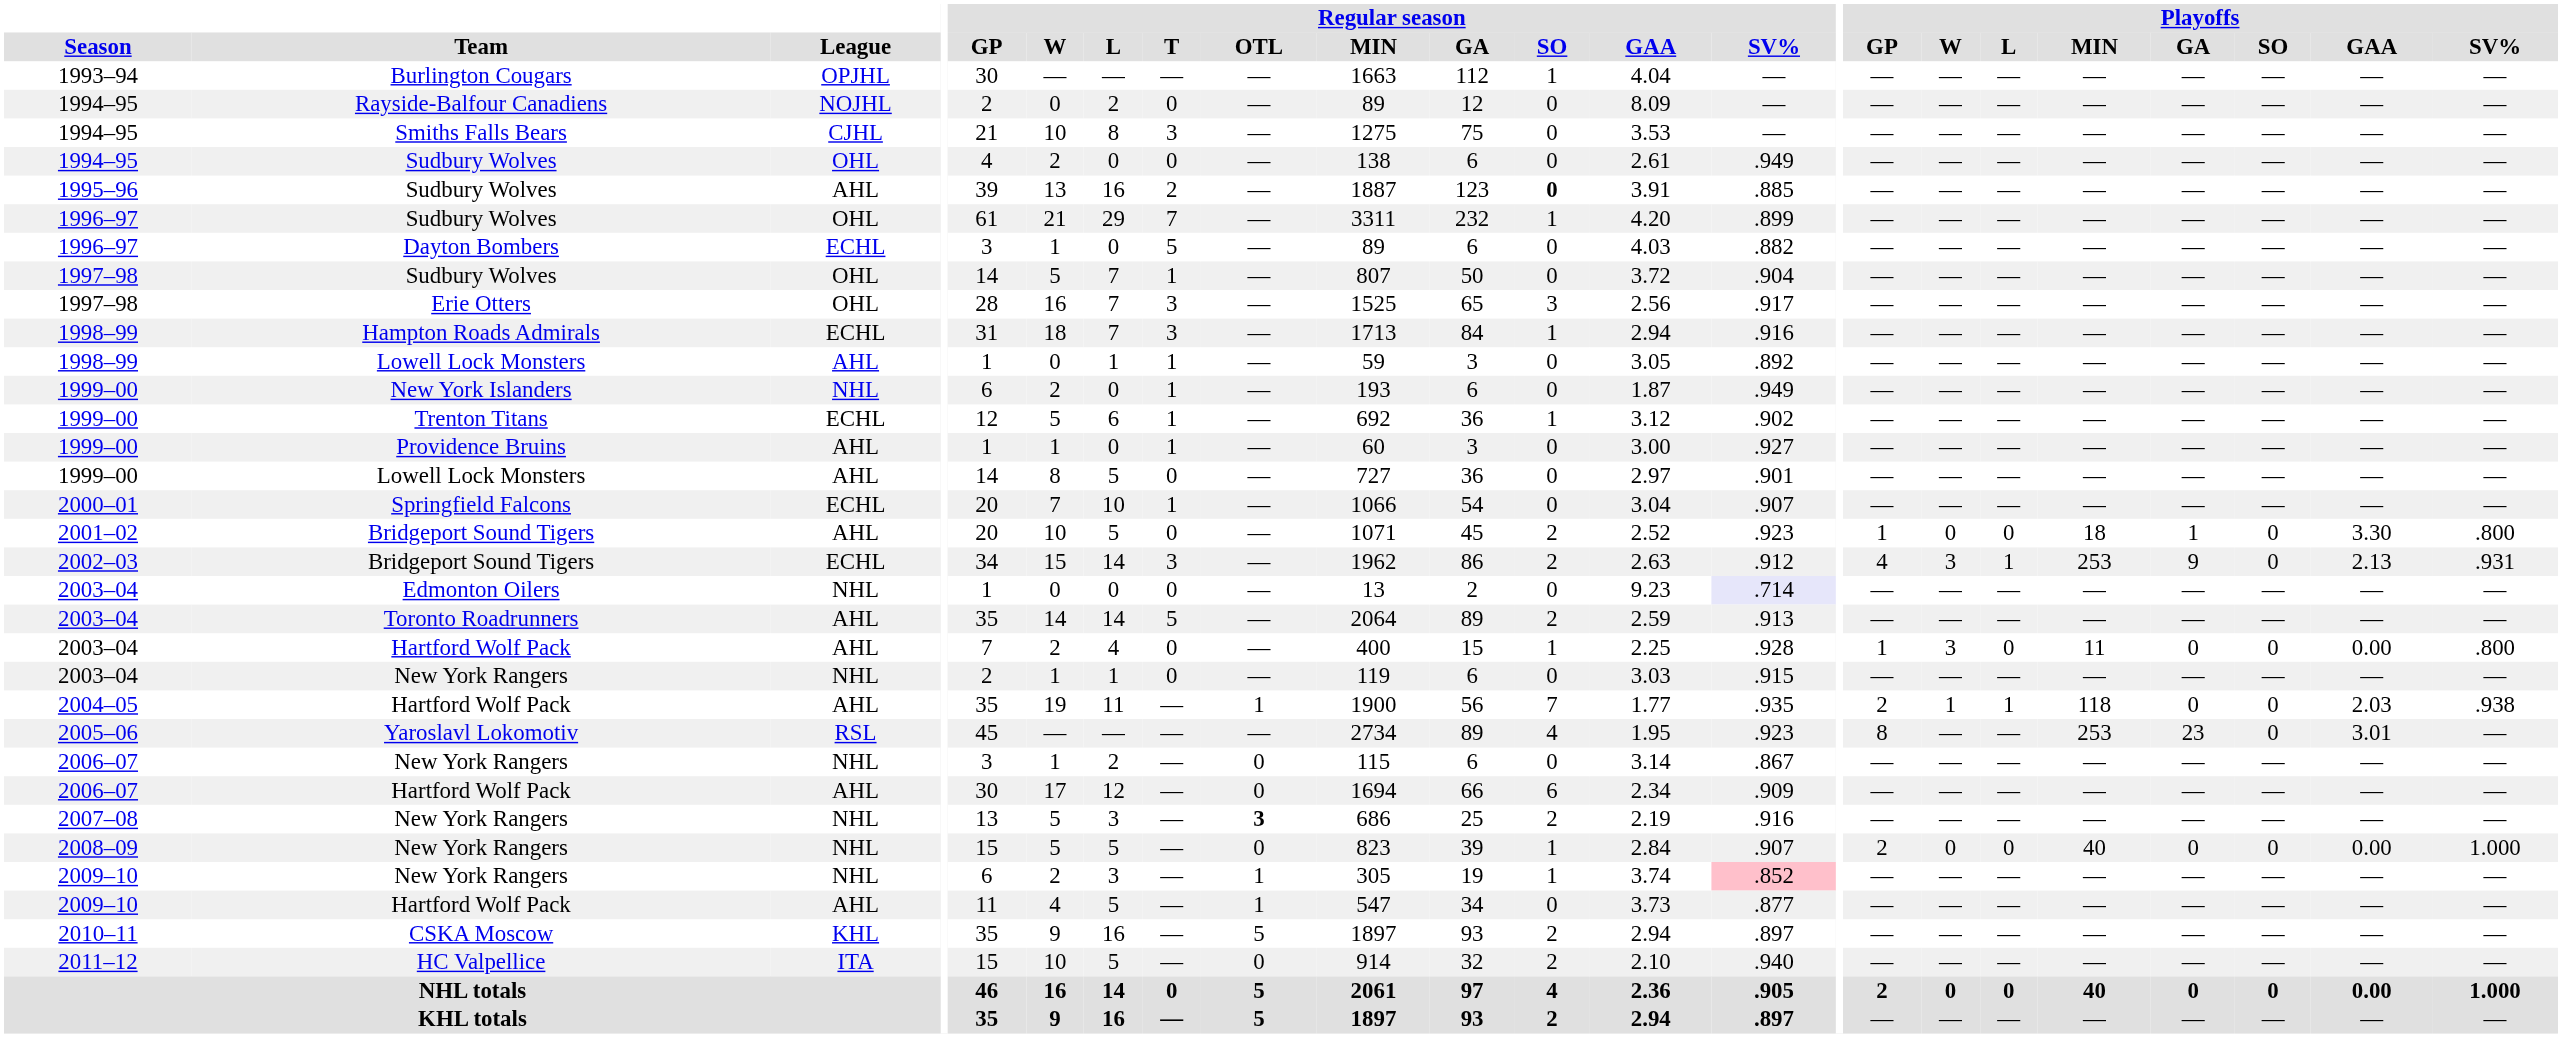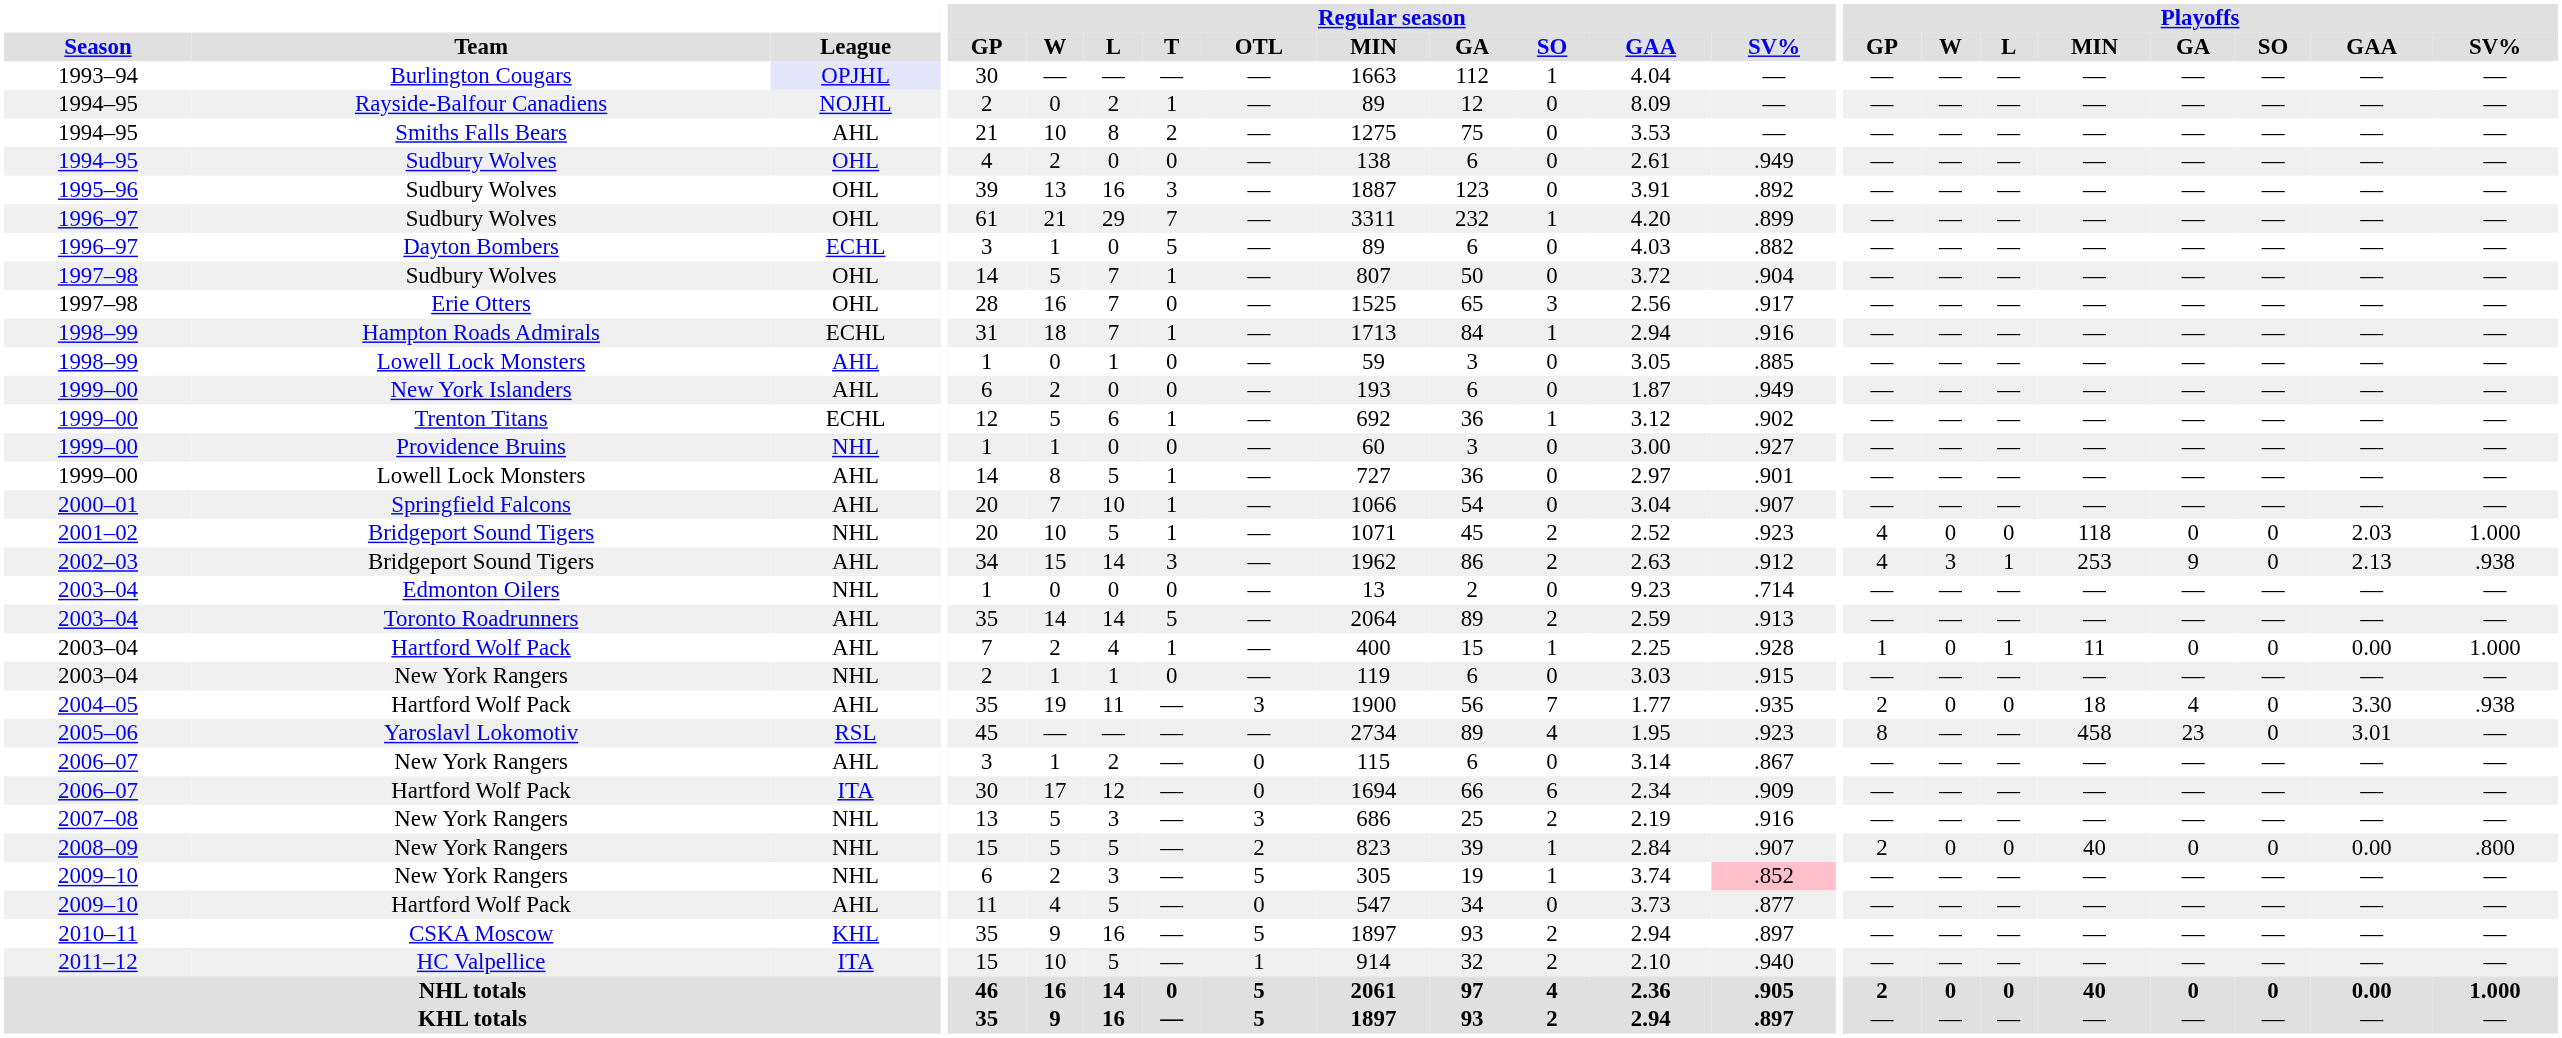Burlington Cougars | League: no background -> lavender background
Rayside-Balfour Canadiens | Regular season / T: 0 -> 1
Smiths Falls Bears | League: CJHL -> AHL
Smiths Falls Bears | Regular season / T: 3 -> 2
1995–96 / Sudbury Wolves | League: AHL -> OHL
1995–96 / Sudbury Wolves | Regular season / T: 2 -> 3
1995–96 / Sudbury Wolves | Regular season / SO: bold -> normal
1995–96 / Sudbury Wolves | Regular season / SV%: .885 -> .892
Erie Otters | Regular season / T: 3 -> 0
Hampton Roads Admirals | Regular season / T: 3 -> 1
1998–99 / Lowell Lock Monsters | Regular season / T: 1 -> 0
1998–99 / Lowell Lock Monsters | Regular season / SV%: .892 -> .885
New York Islanders | League: NHL -> AHL
New York Islanders | Regular season / T: 1 -> 0
Providence Bruins | League: AHL -> NHL
Providence Bruins | Regular season / T: 1 -> 0
1999–00 / Lowell Lock Monsters | Regular season / T: 0 -> 1
Springfield Falcons | League: ECHL -> AHL
2001–02 / Bridgeport Sound Tigers | League: AHL -> NHL
2001–02 / Bridgeport Sound Tigers | Regular season / T: 0 -> 1
2001–02 / Bridgeport Sound Tigers | Playoffs / GP: 1 -> 4
2001–02 / Bridgeport Sound Tigers | Playoffs / MIN: 18 -> 118
2001–02 / Bridgeport Sound Tigers | Playoffs / GA: 1 -> 0
2001–02 / Bridgeport Sound Tigers | Playoffs / GAA: 3.30 -> 2.03
2001–02 / Bridgeport Sound Tigers | Playoffs / SV%: .800 -> 1.000
2002–03 / Bridgeport Sound Tigers | League: ECHL -> AHL
2002–03 / Bridgeport Sound Tigers | Playoffs / SV%: .931 -> .938
Edmonton Oilers | Regular season / SV%: lavender background -> no background
2003–04 / Hartford Wolf Pack | Regular season / T: 0 -> 1
2003–04 / Hartford Wolf Pack | Playoffs / W: 3 -> 0
2003–04 / Hartford Wolf Pack | Playoffs / L: 0 -> 1
2003–04 / Hartford Wolf Pack | Playoffs / SV%: .800 -> 1.000
2004–05 / Hartford Wolf Pack | Regular season / OTL: 1 -> 3
2004–05 / Hartford Wolf Pack | Playoffs / W: 1 -> 0
2004–05 / Hartford Wolf Pack | Playoffs / L: 1 -> 0
2004–05 / Hartford Wolf Pack | Playoffs / MIN: 118 -> 18
2004–05 / Hartford Wolf Pack | Playoffs / GA: 0 -> 4
2004–05 / Hartford Wolf Pack | Playoffs / GAA: 2.03 -> 3.30
Yaroslavl Lokomotiv | Playoffs / MIN: 253 -> 458
2006–07 / New York Rangers | League: NHL -> AHL
2006–07 / Hartford Wolf Pack | League: AHL -> ITA
2007–08 / New York Rangers | Regular season / OTL: bold -> normal
2008–09 / New York Rangers | Regular season / OTL: 0 -> 2
2008–09 / New York Rangers | Playoffs / SV%: 1.000 -> .800
2009–10 / New York Rangers | Regular season / OTL: 1 -> 5
2009–10 / Hartford Wolf Pack | Regular season / OTL: 1 -> 0
HC Valpellice | Regular season / OTL: 0 -> 1
